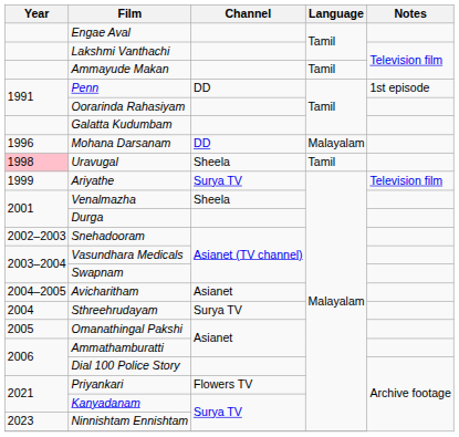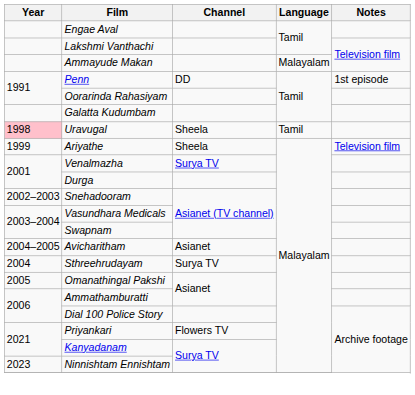Ammayude Makan | Language: Tamil -> Malayalam
- row: 1996 | Mohana Darsanam | DD | Malayalam
Ariyathe | Channel: Surya TV -> Sheela
Venalmazha | Channel: Sheela -> Surya TV
